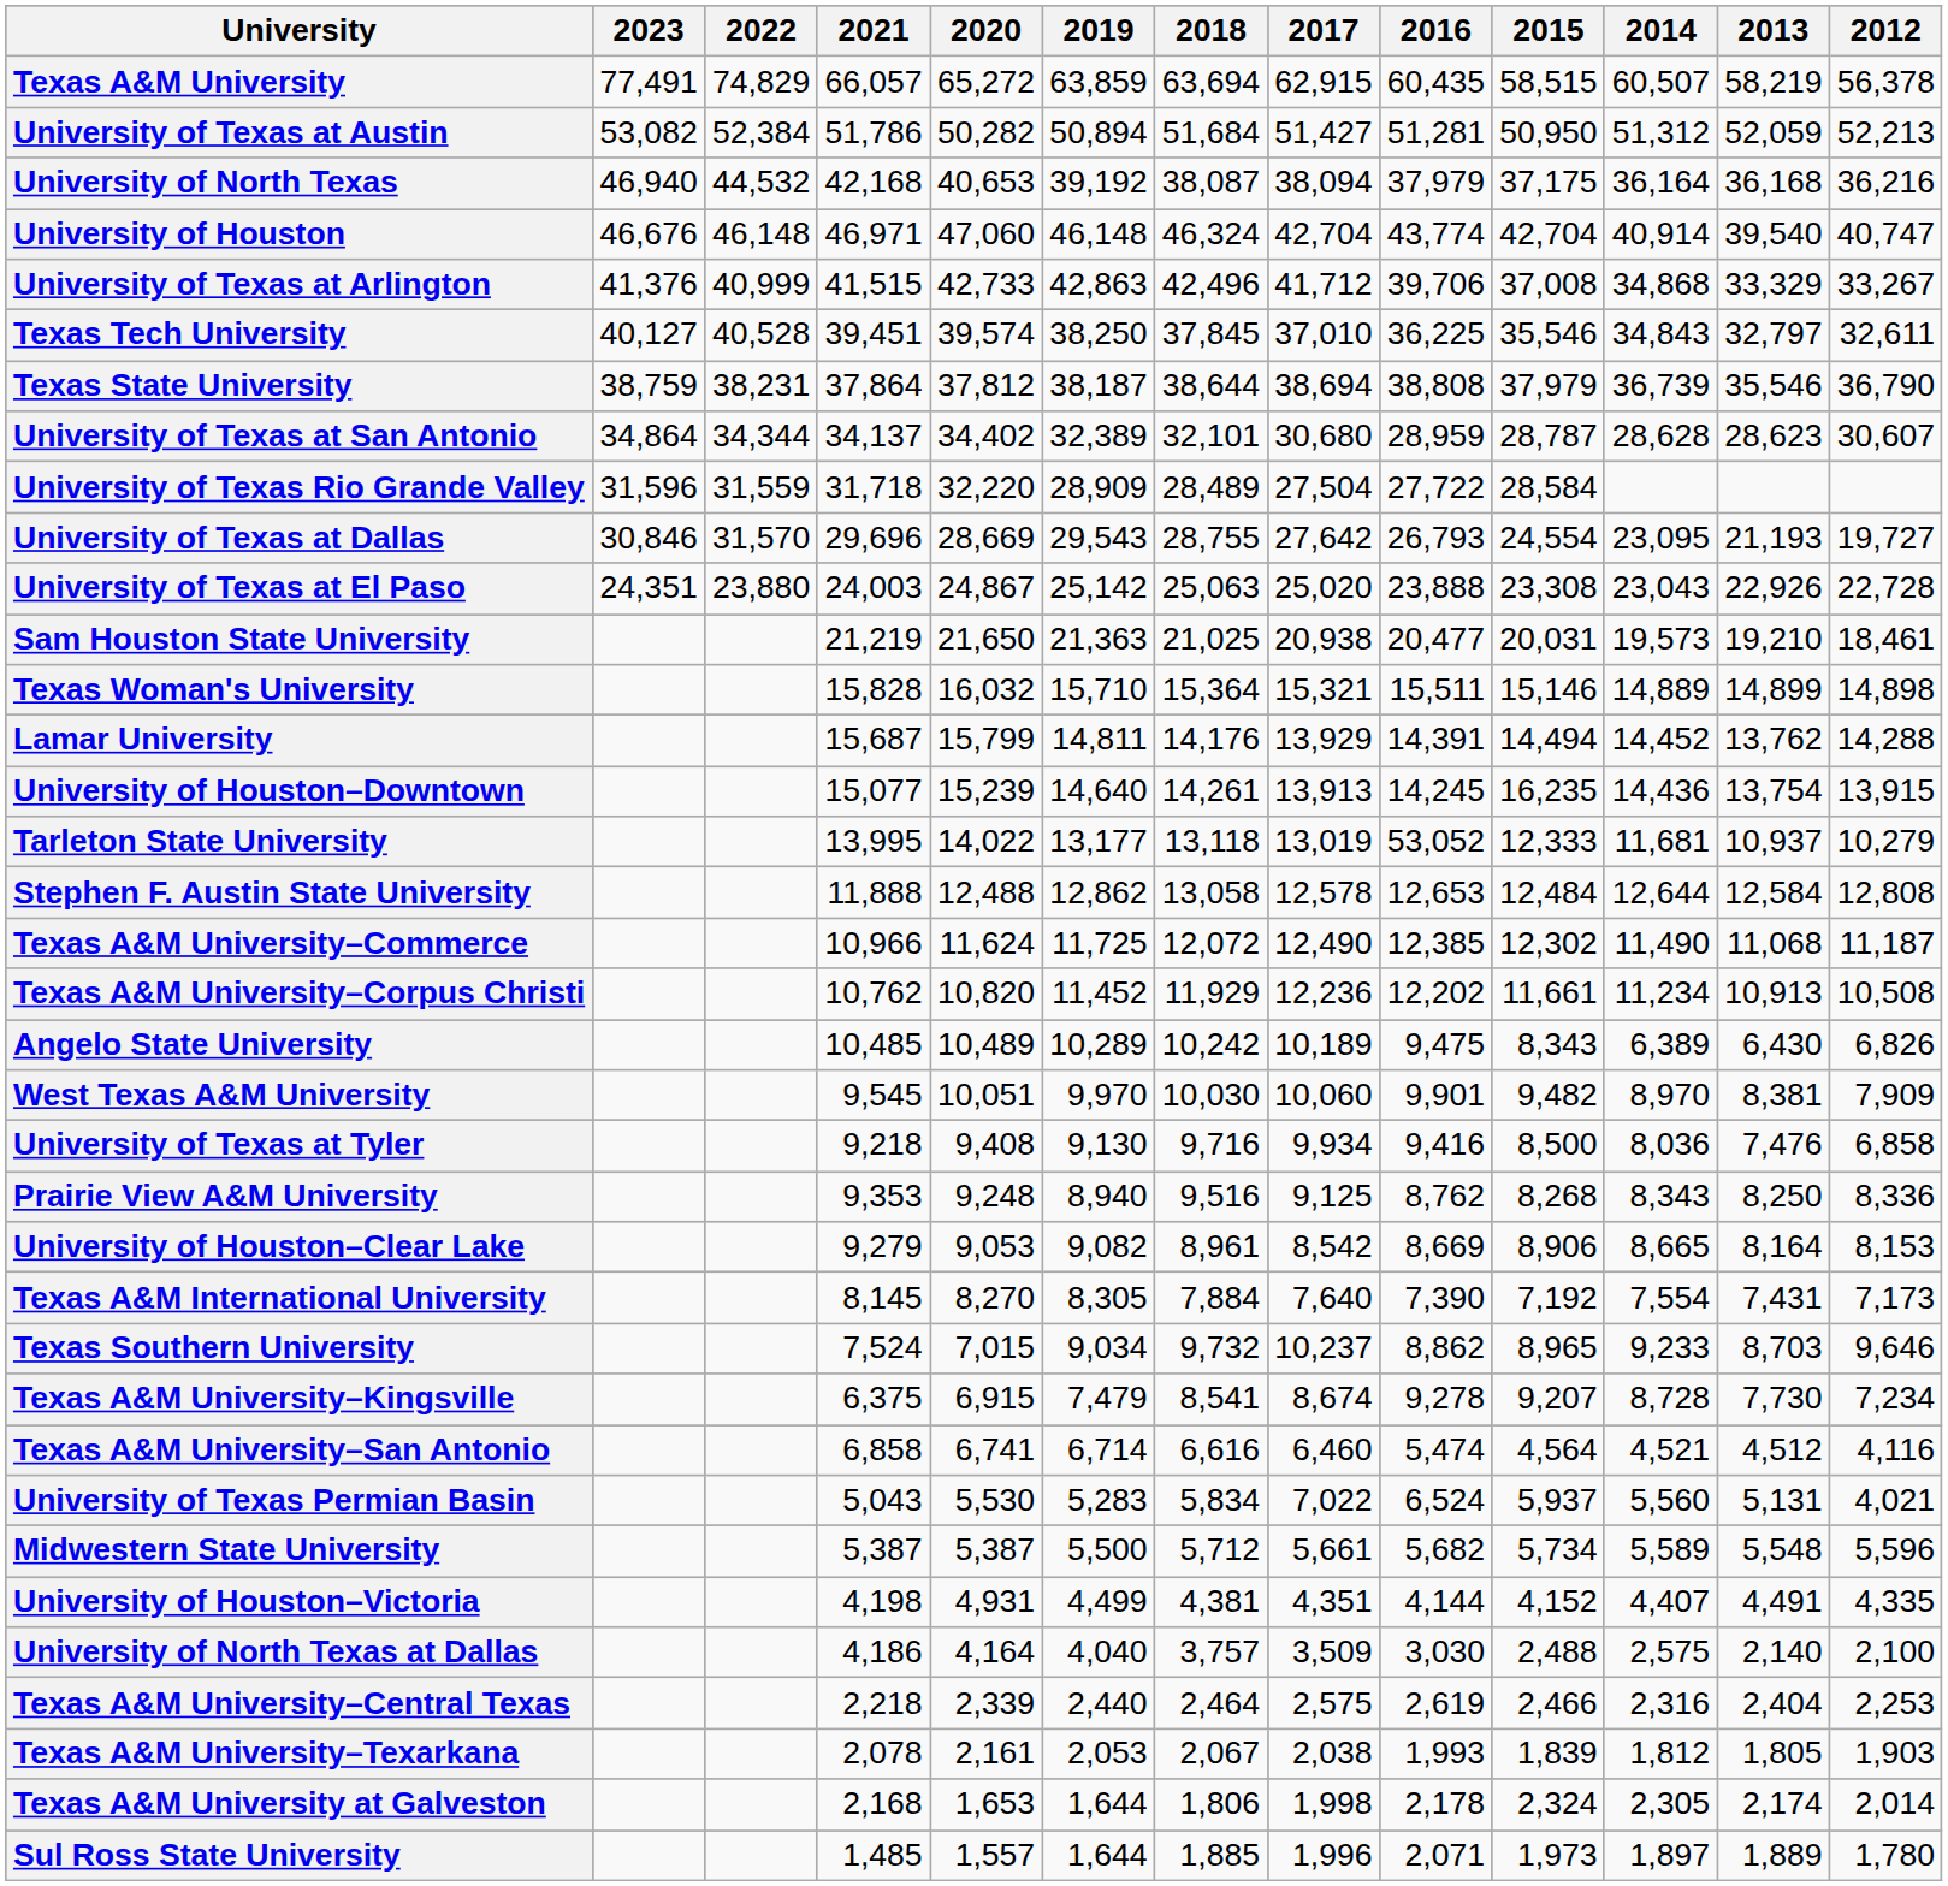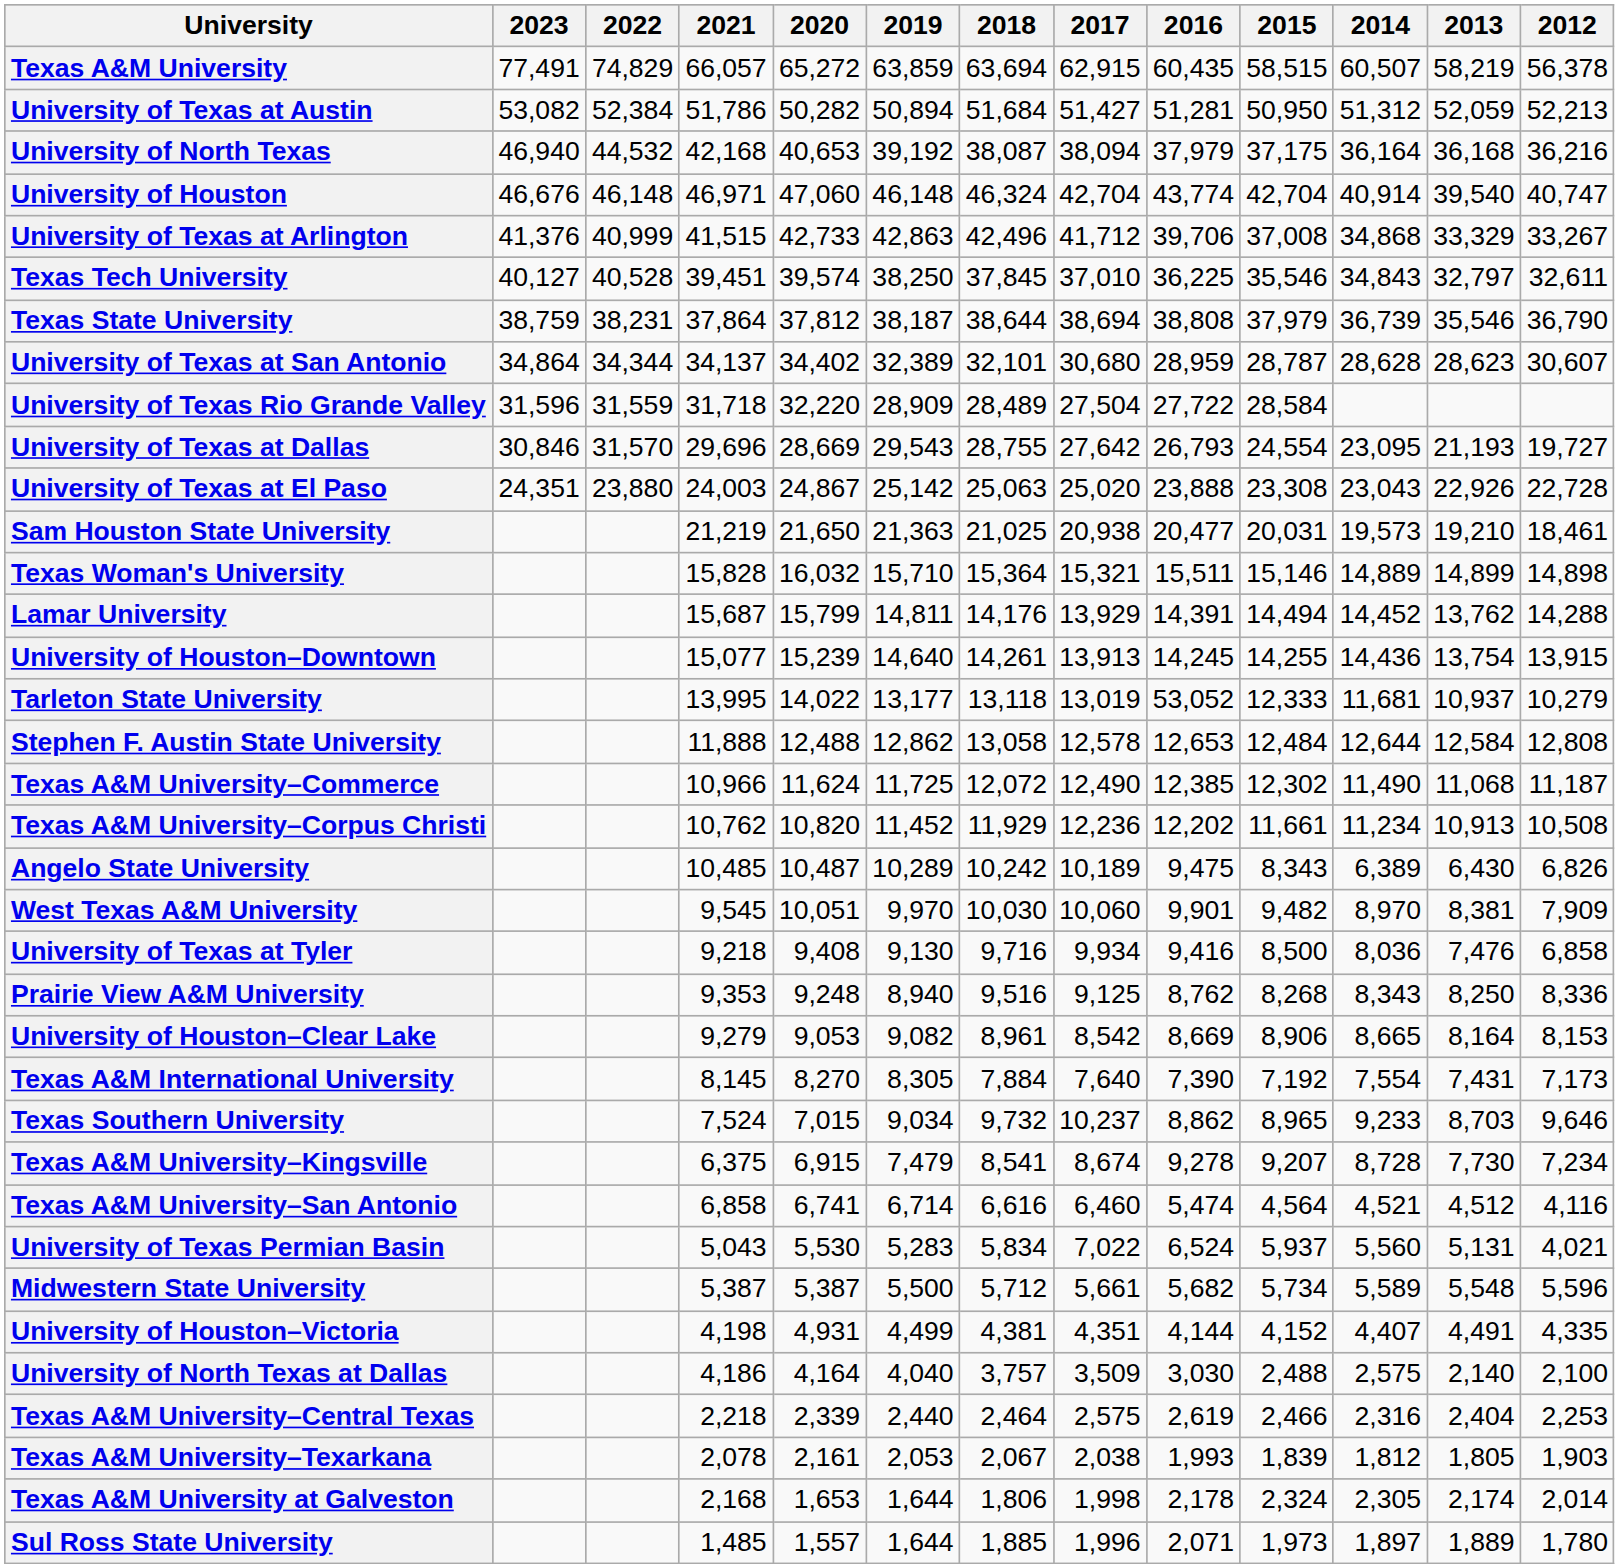University of Houston–Downtown | 2015: 16,235 -> 14,255
Angelo State University | 2020: 10,489 -> 10,487
